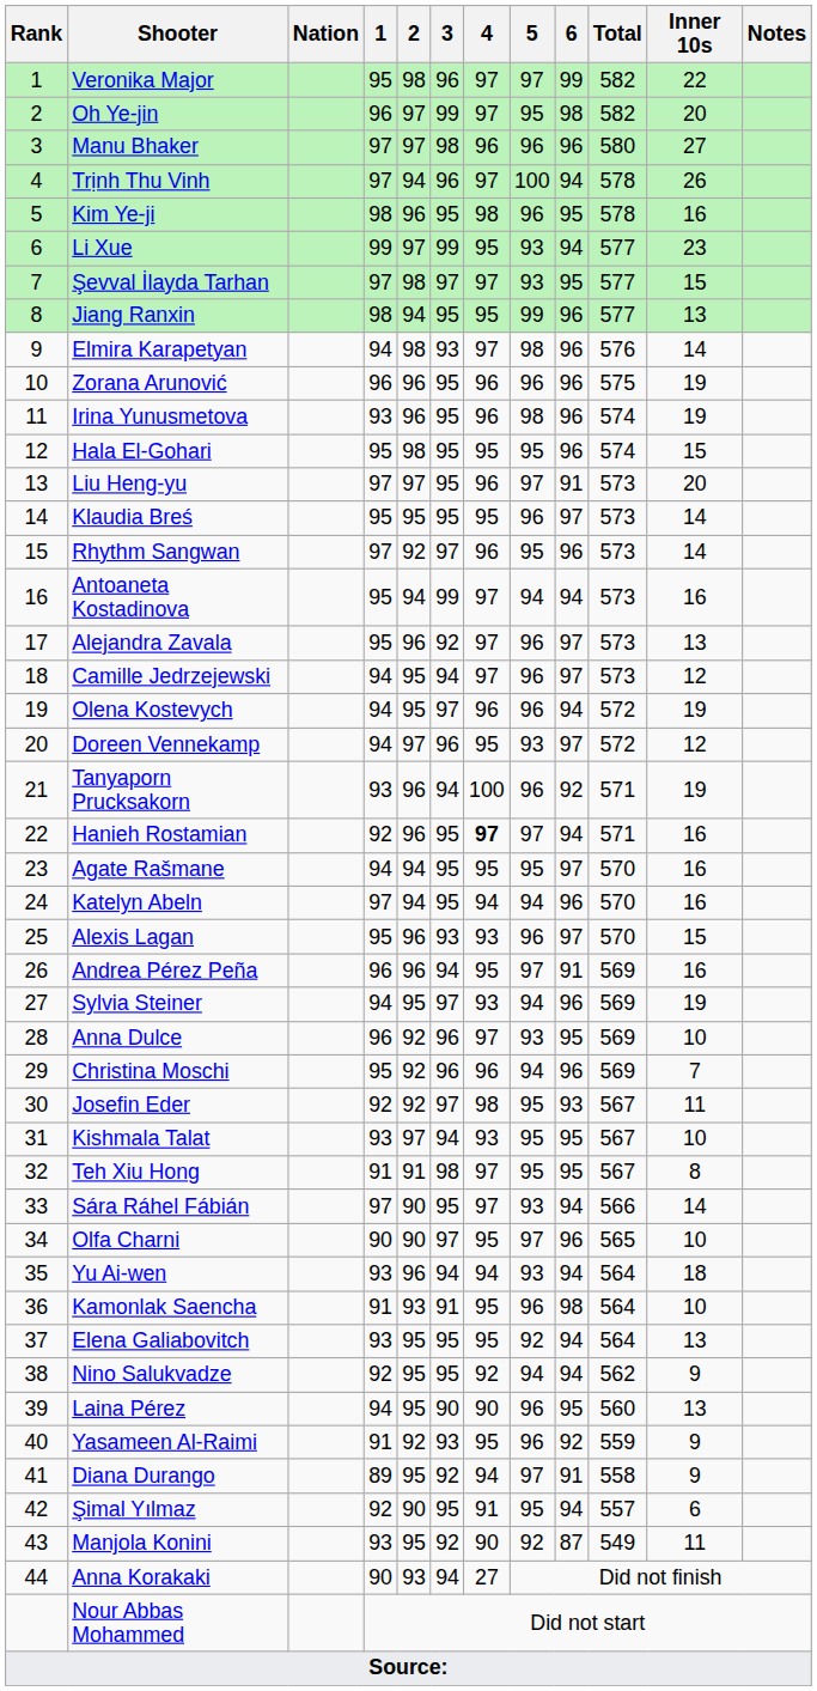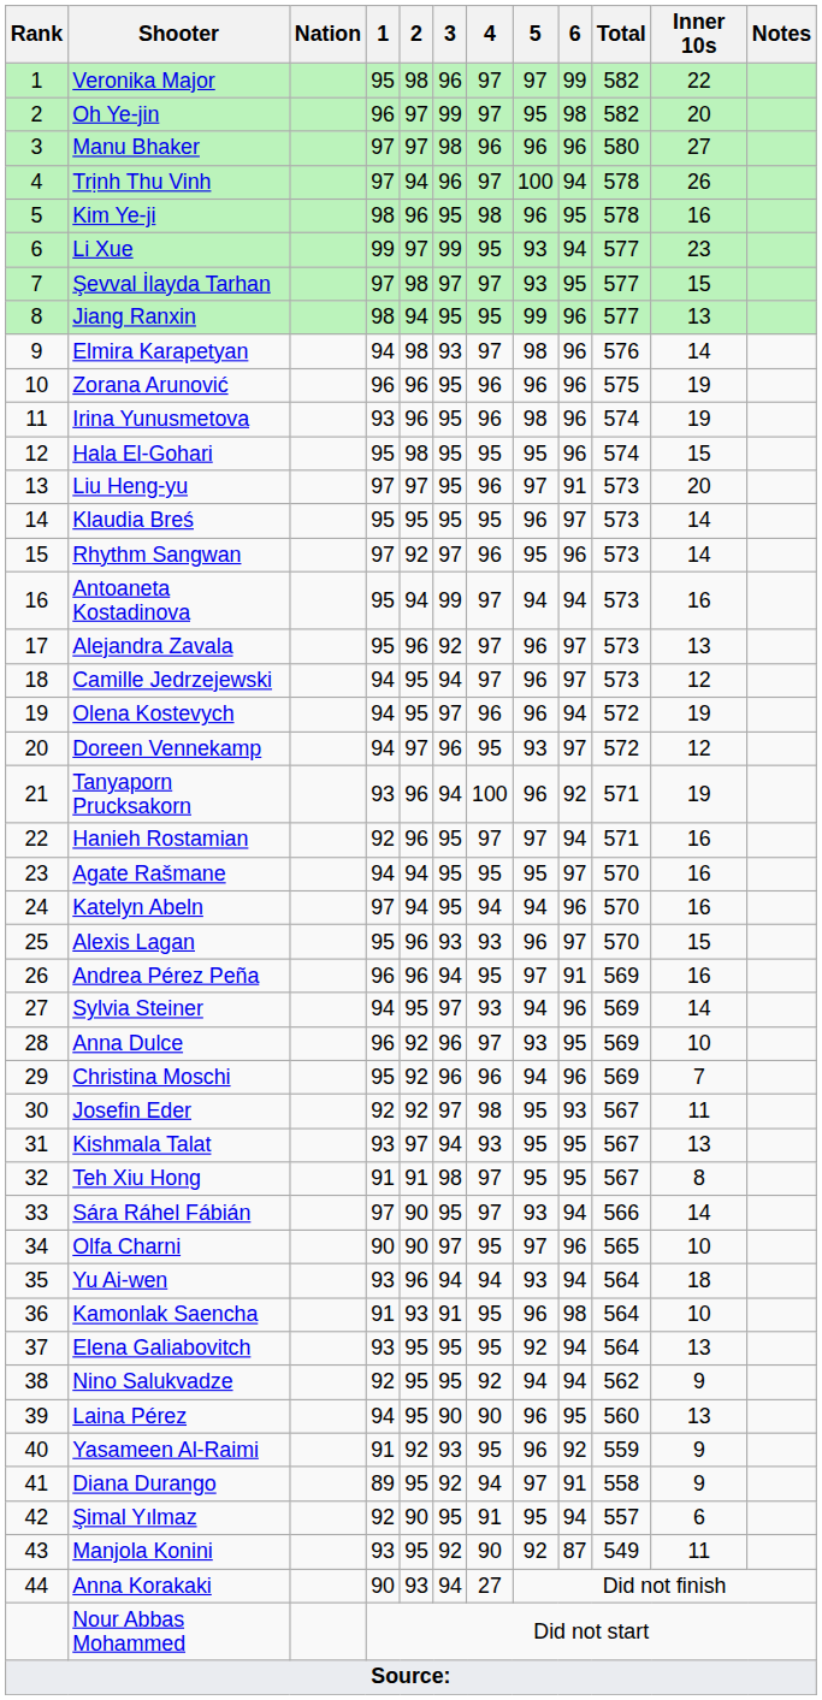Hanieh Rostamian | 4: bold -> normal
Sylvia Steiner | Inner 10s: 19 -> 14
Kishmala Talat | Inner 10s: 10 -> 13
